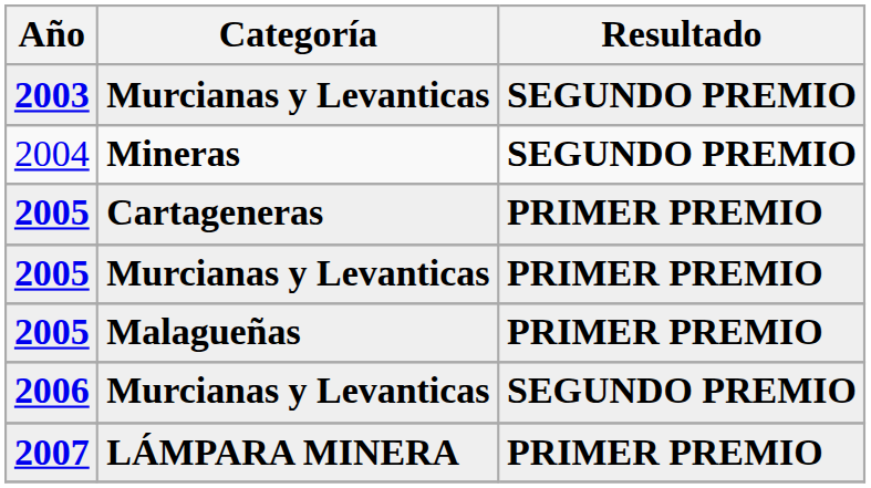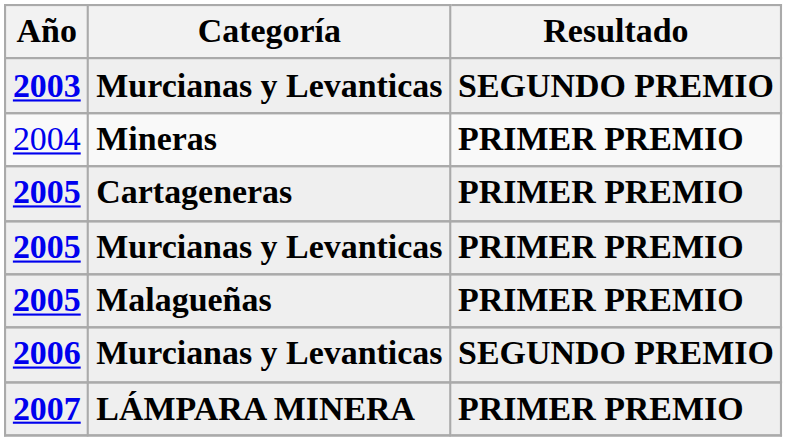2004 | Resultado: SEGUNDO PREMIO -> PRIMER PREMIO
